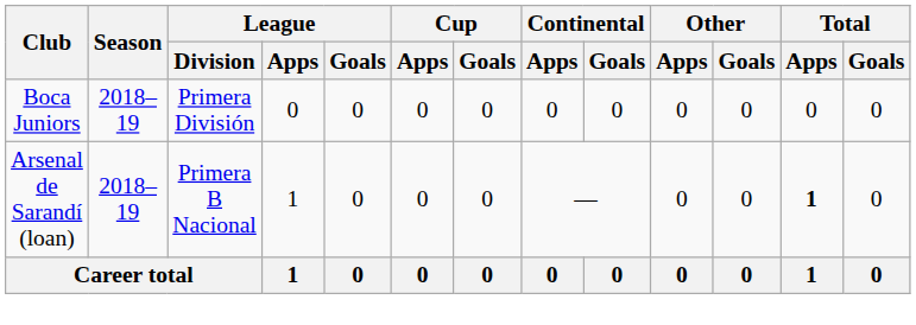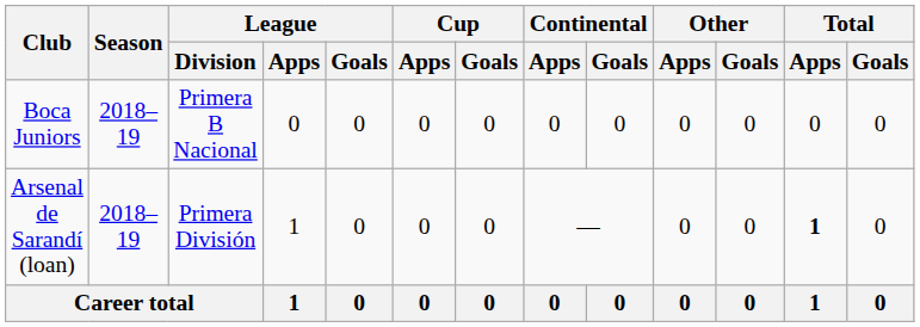Boca Juniors | League / Division: Primera División -> Primera B Nacional
Arsenal de Sarandí (loan) | League / Division: Primera B Nacional -> Primera División
